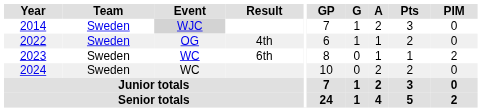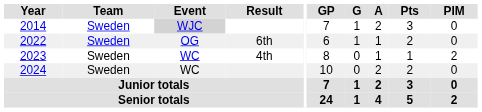2022 | Result: 4th -> 6th
2023 | Result: 6th -> 4th
